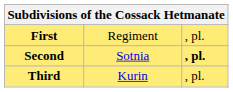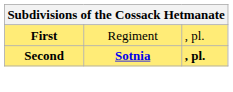Second | column 2: normal -> bold
- row: Third | Kurin | , pl.
